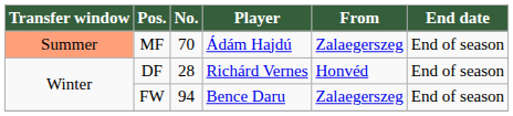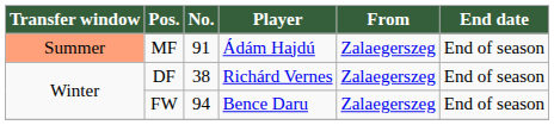MF | No.: 70 -> 91
DF | No.: 28 -> 38
DF | From: Honvéd -> Zalaegerszeg
